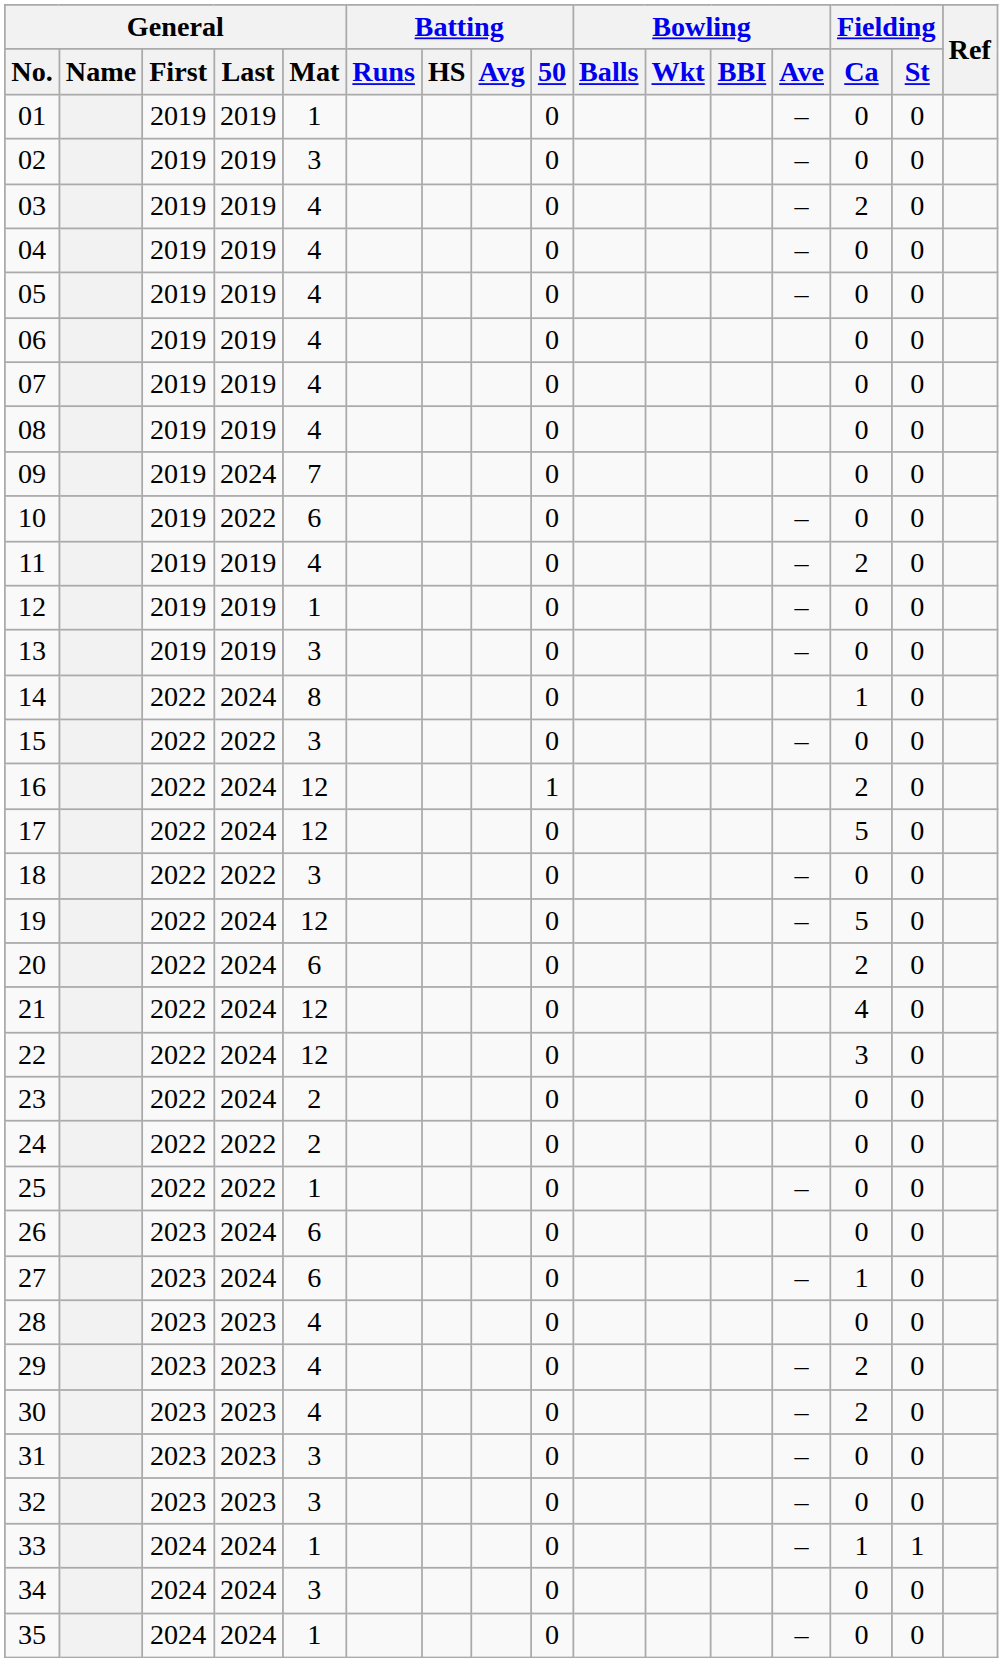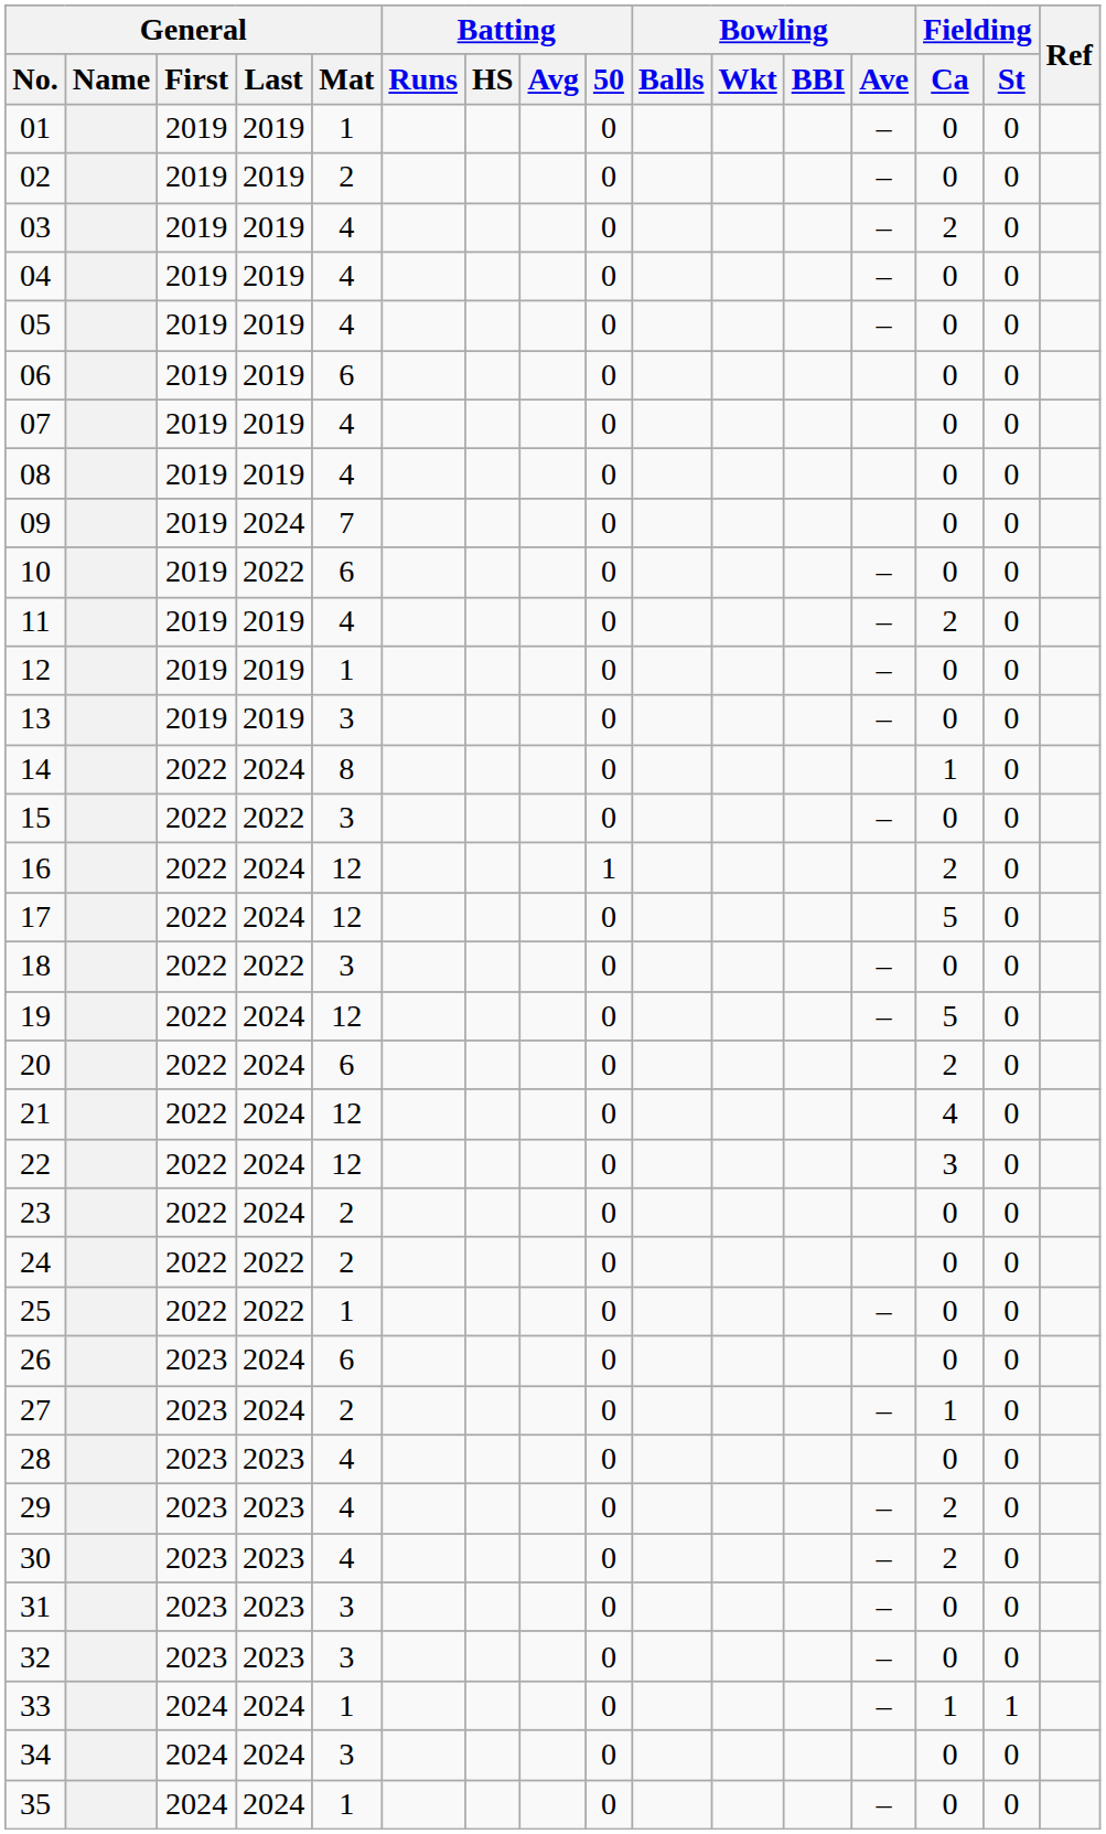02 | General / Mat: 3 -> 2
06 | General / Mat: 4 -> 6
27 | General / Mat: 6 -> 2
